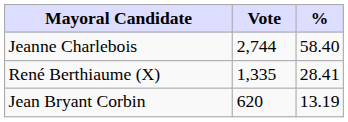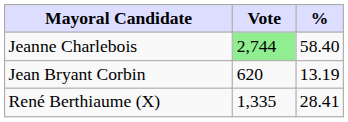Jeanne Charlebois | Vote: no background -> lightgreen background
rows swapped: René Berthiaume (X) <-> Jean Bryant Corbin
